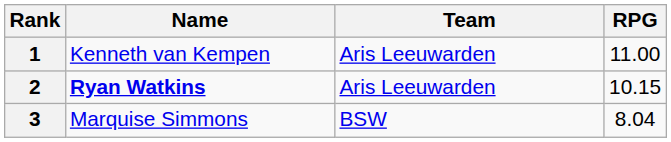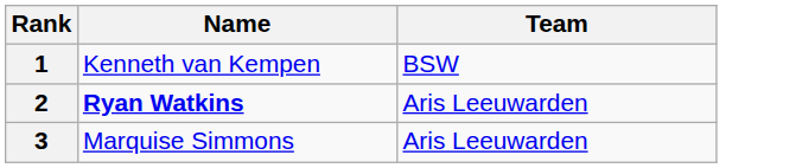- column: RPG | 11.00 | 10.15 | 8.04
1 | Team: Aris Leeuwarden -> BSW
3 | Team: BSW -> Aris Leeuwarden
